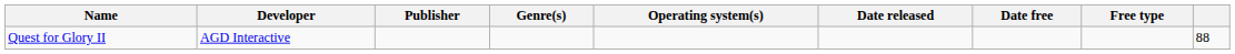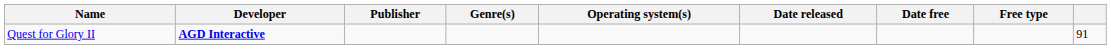Quest for Glory II | Developer: normal -> bold
Quest for Glory II | column 9: 88 -> 91
